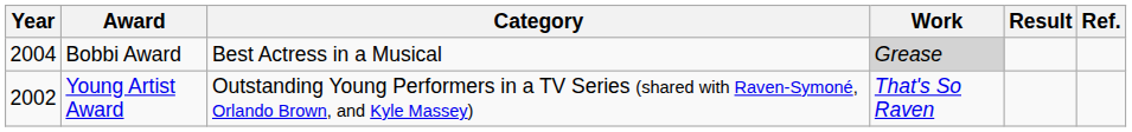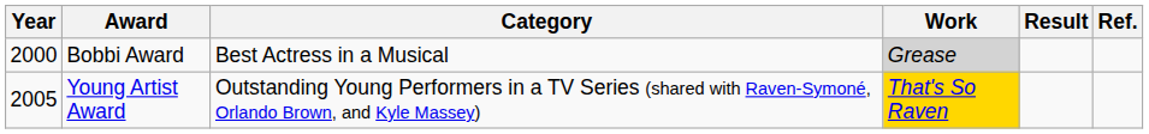Bobbi Award | Year: 2004 -> 2000
Young Artist Award | Year: 2002 -> 2005
Young Artist Award | Work: no background -> gold background
